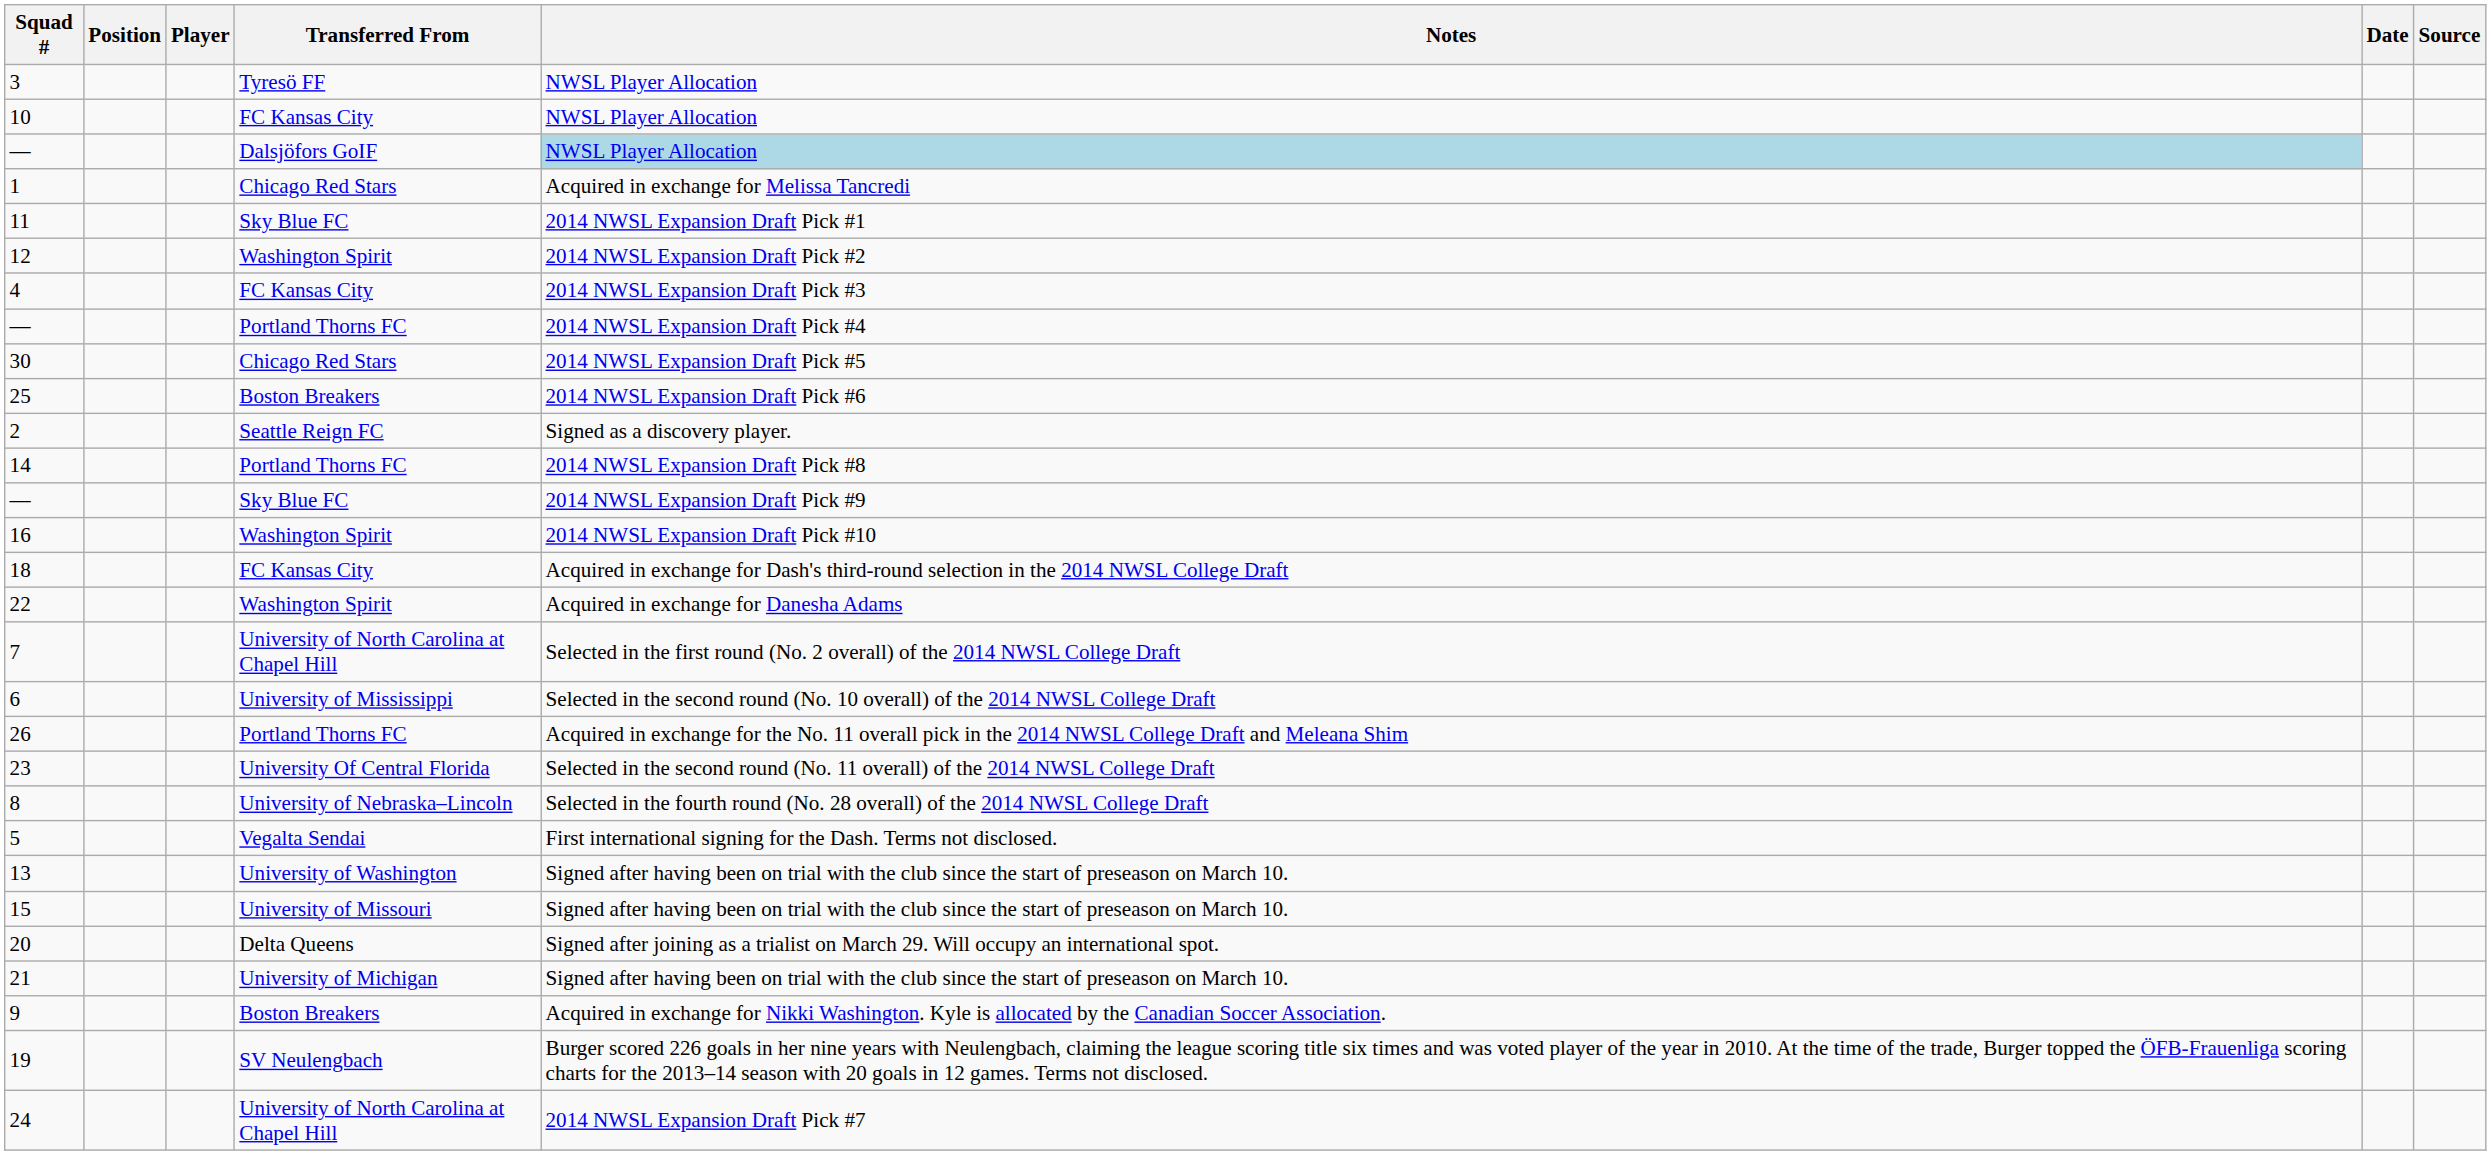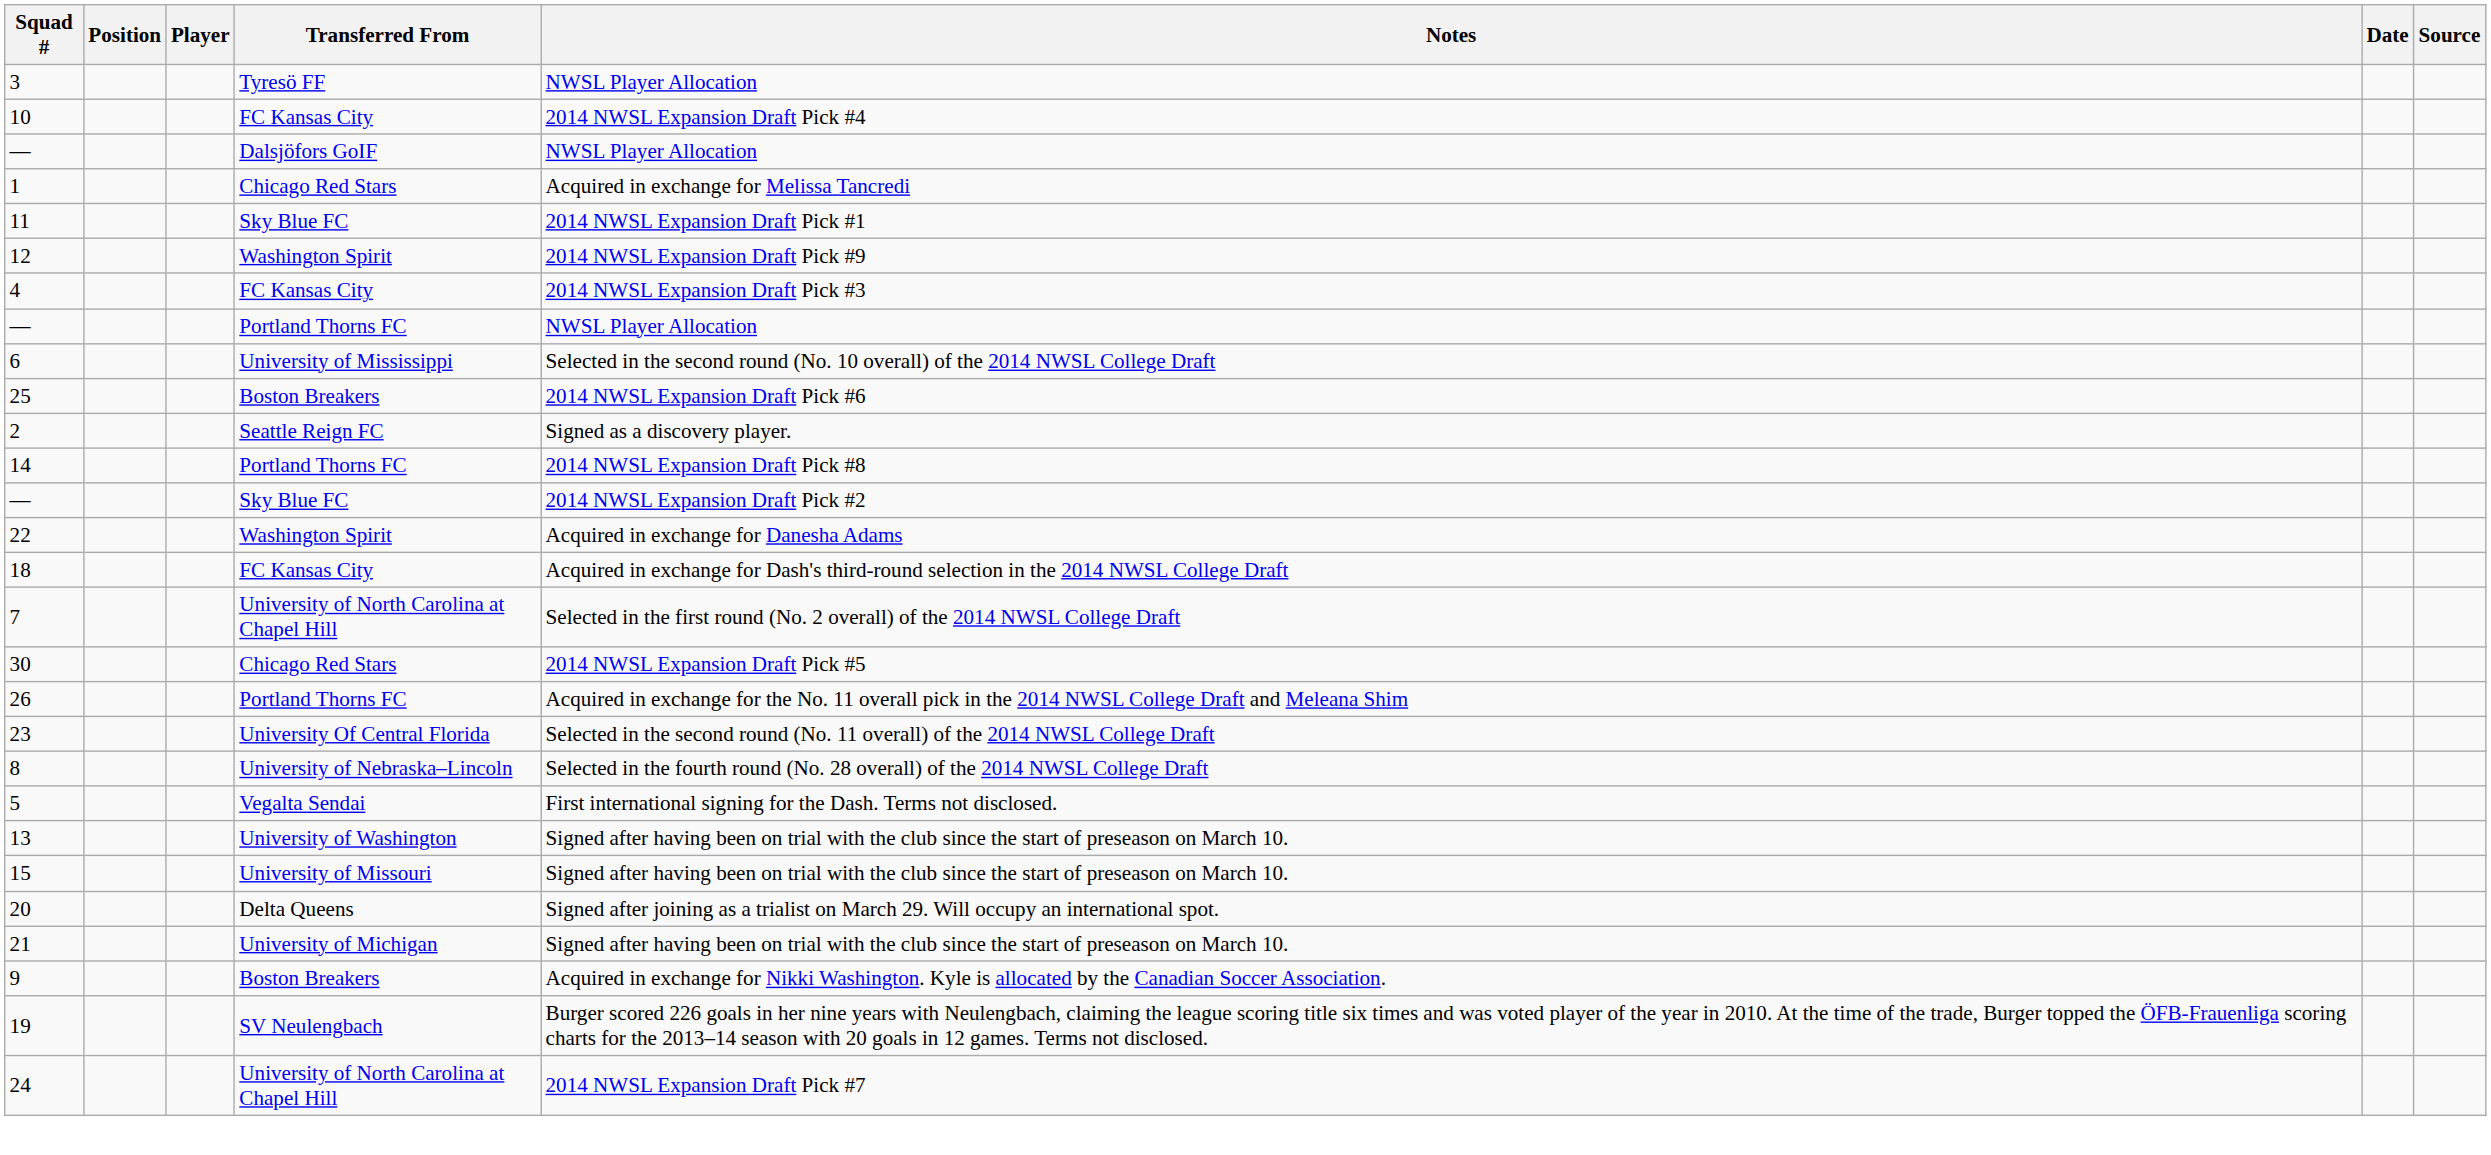10 | Notes: NWSL Player Allocation -> 2014 NWSL Expansion Draft Pick #4
— / Dalsjöfors GoIF | Notes: lightblue background -> no background
12 | Notes: 2014 NWSL Expansion Draft Pick #2 -> 2014 NWSL Expansion Draft Pick #9
— / Portland Thorns FC | Notes: 2014 NWSL Expansion Draft Pick #4 -> NWSL Player Allocation
rows swapped: 30 <-> 6
— / Sky Blue FC | Notes: 2014 NWSL Expansion Draft Pick #9 -> 2014 NWSL Expansion Draft Pick #2
- row: 16 | Washington Spirit | 2014 NWSL Expansion Draft Pick #10
rows swapped: 18 <-> 22
